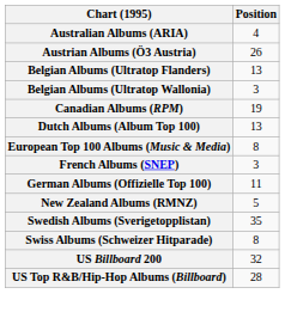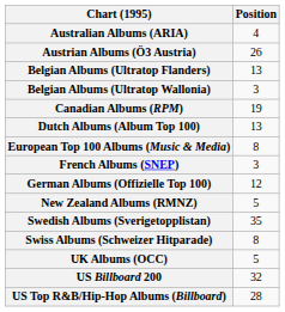German Albums (Offizielle Top 100) | Position: 11 -> 12
+ row: UK Albums (OCC) | 5
